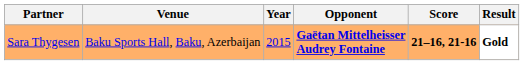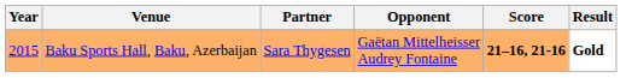columns swapped: Year <-> Partner
Baku Sports Hall, Baku, Azerbaijan | Opponent: bold -> normal
